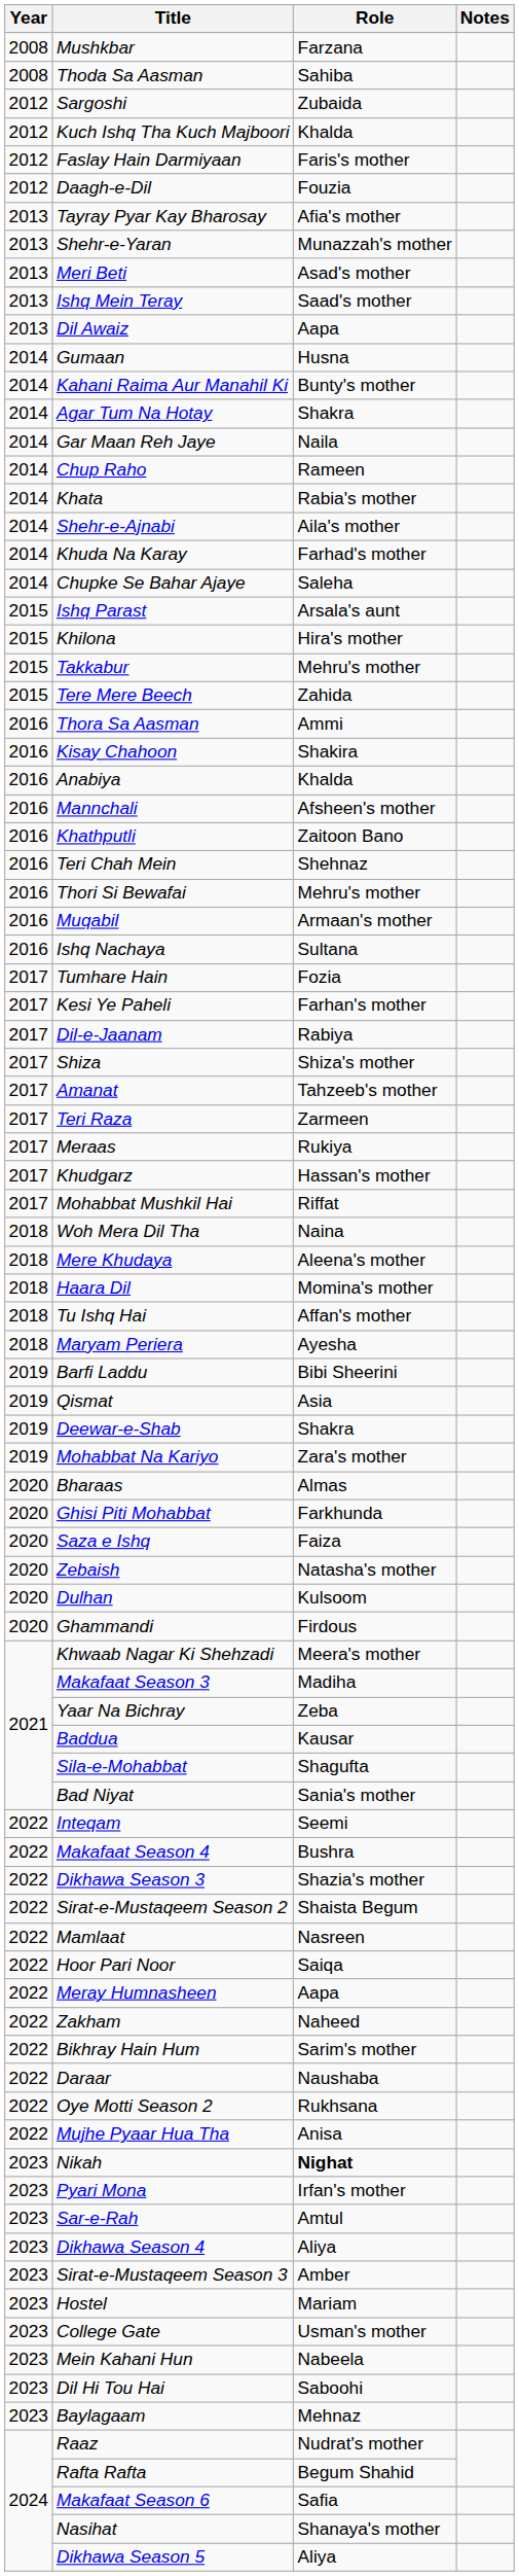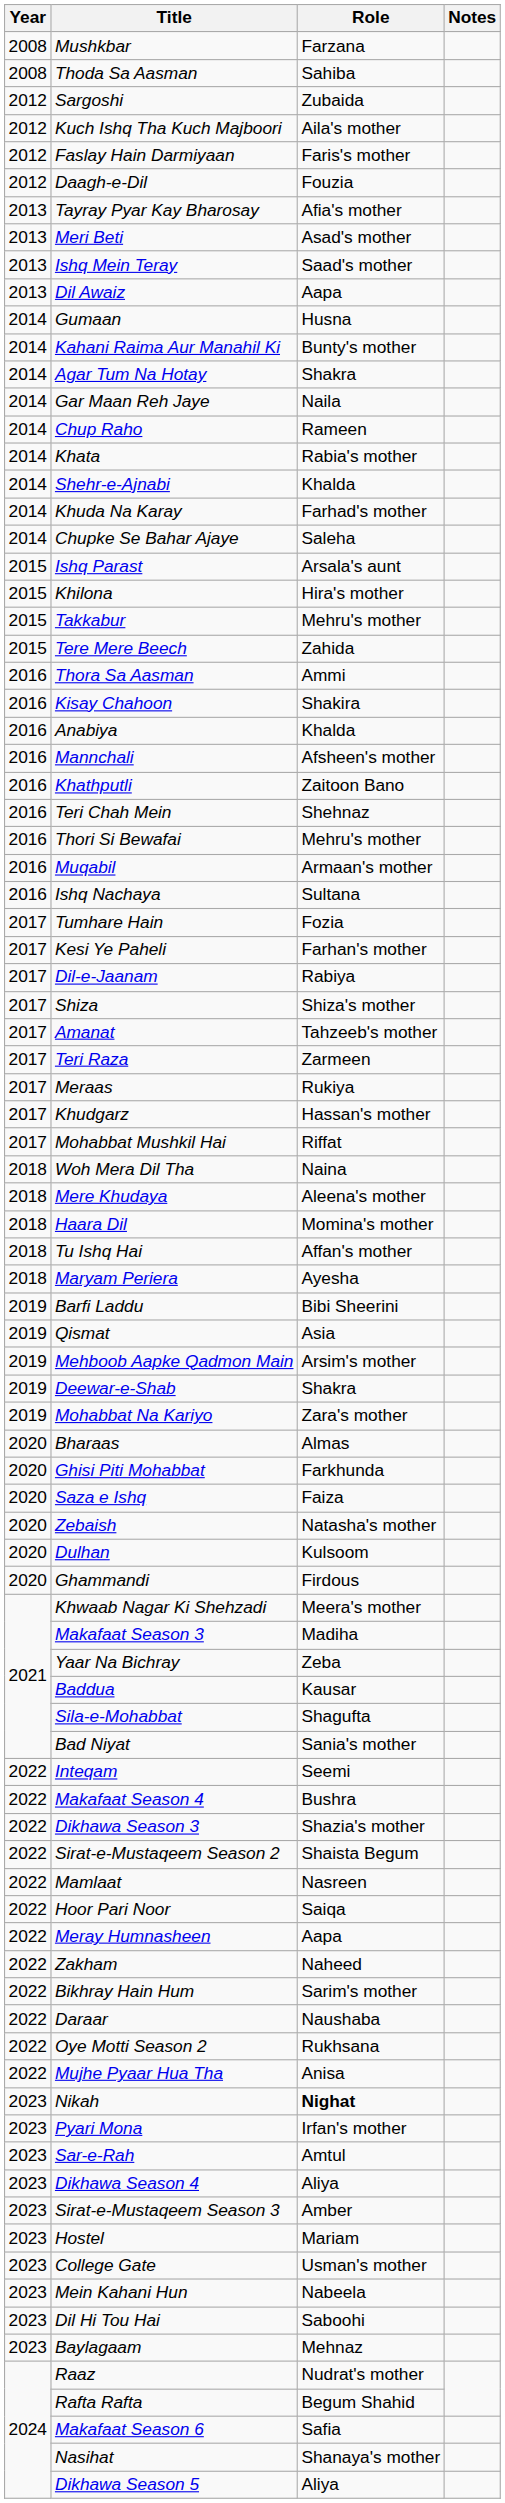Kuch Ishq Tha Kuch Majboori | Role: Khalda -> Aila's mother
- row: 2013 | Shehr-e-Yaran | Munazzah's mother
Shehr-e-Ajnabi | Role: Aila's mother -> Khalda
+ row: 2019 | Mehboob Aapke Qadmon Main | Arsim's mother
